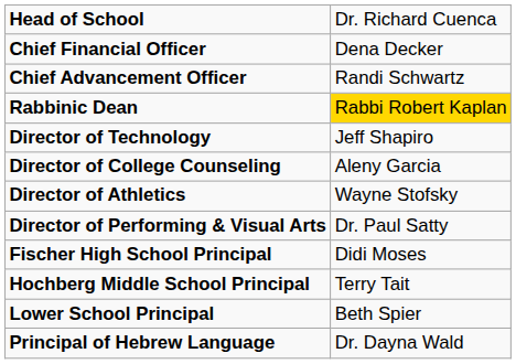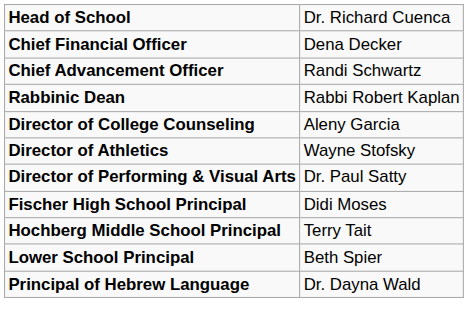Rabbinic Dean | column 2: gold background -> no background
- row: Director of Technology | Jeff Shapiro
